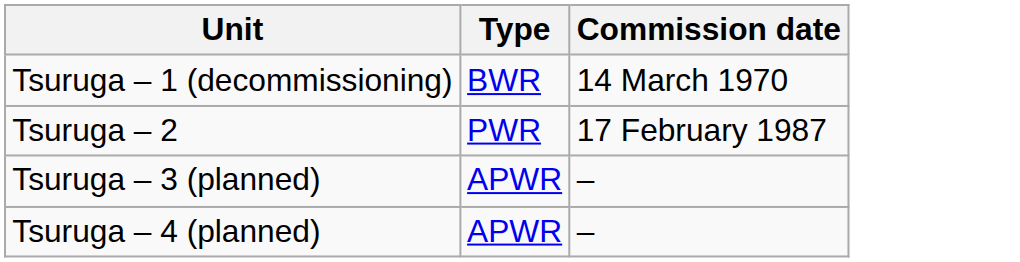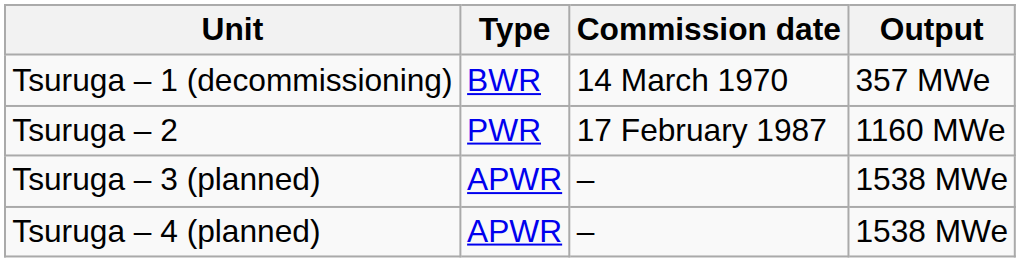+ column: Output | 357 MWe | 1160 MWe | 1538 MWe | 1538 MWe
